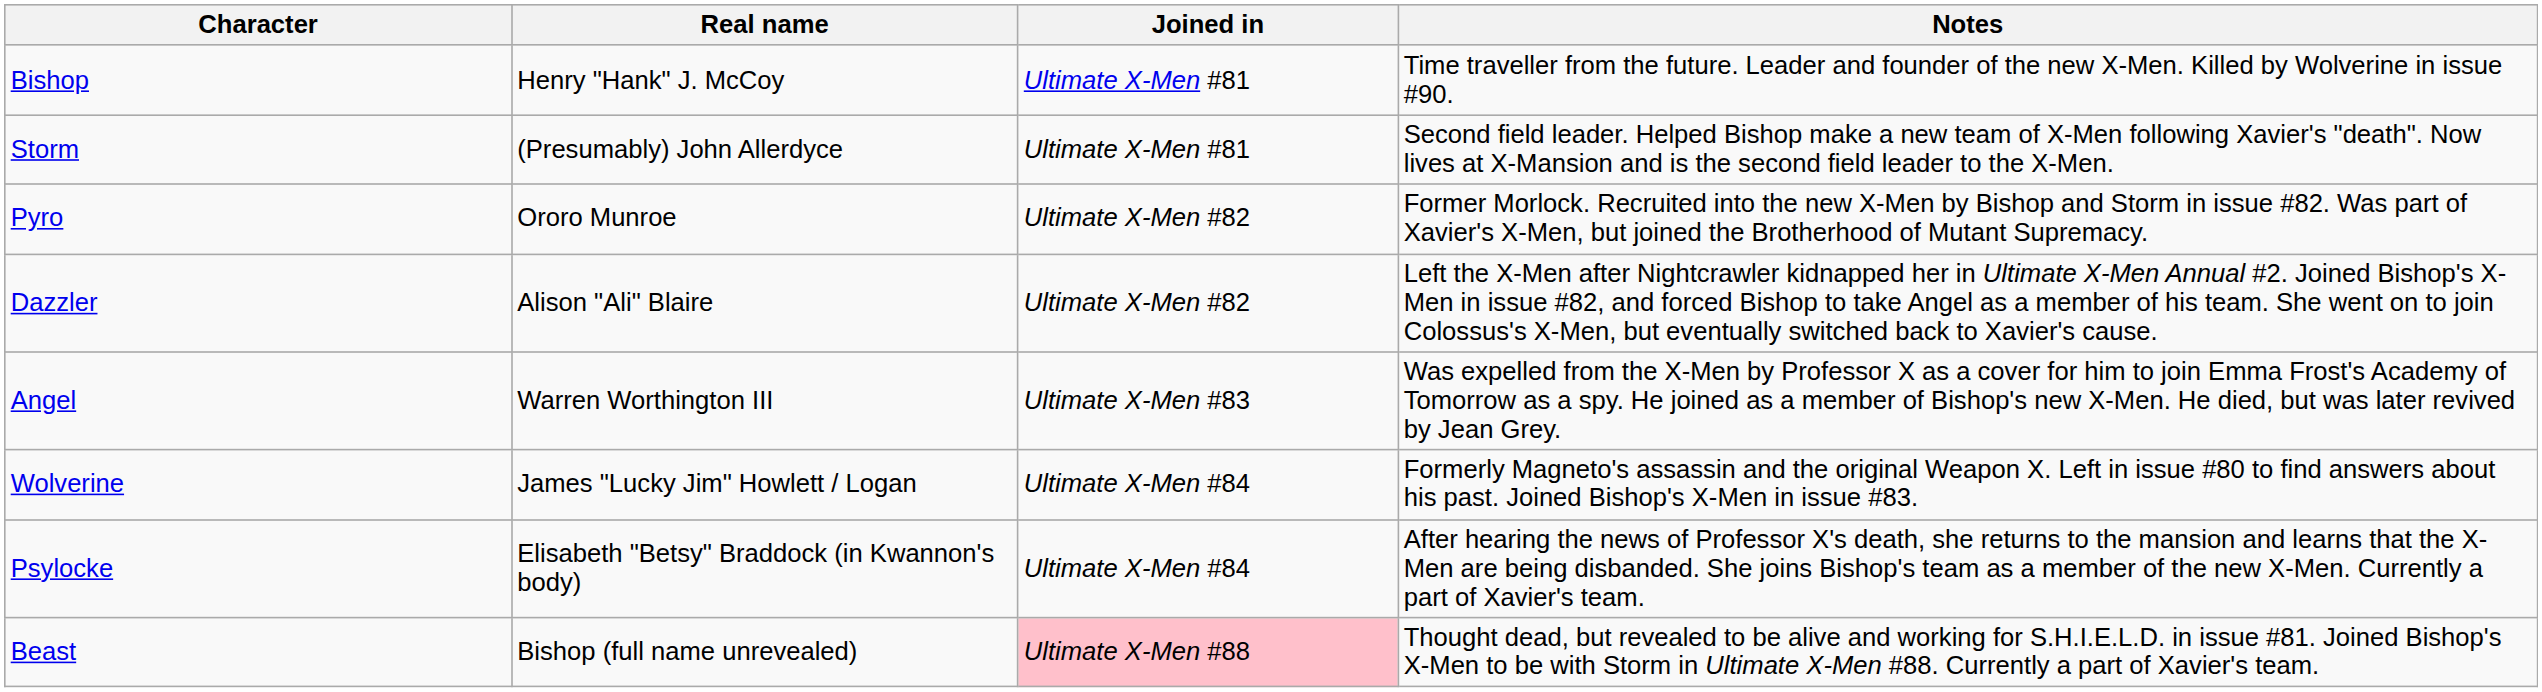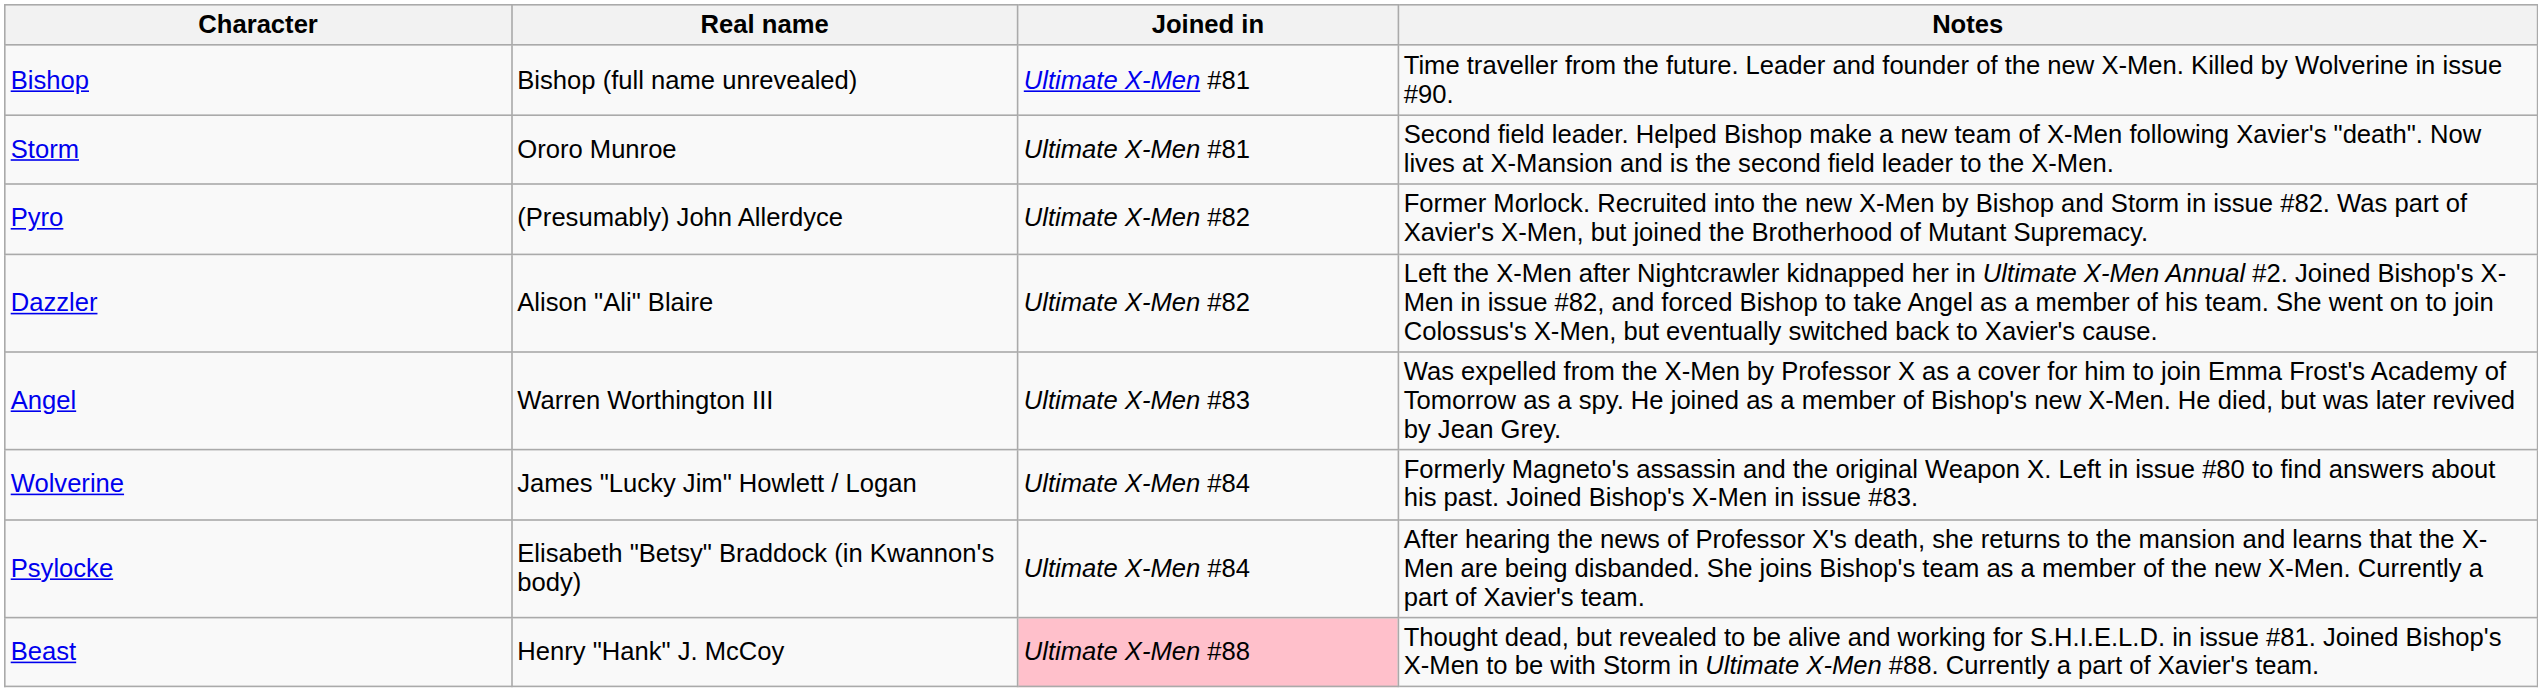Bishop | Real name: Henry "Hank" J. McCoy -> Bishop (full name unrevealed)
Storm | Real name: (Presumably) John Allerdyce -> Ororo Munroe
Pyro | Real name: Ororo Munroe -> (Presumably) John Allerdyce
Beast | Real name: Bishop (full name unrevealed) -> Henry "Hank" J. McCoy
